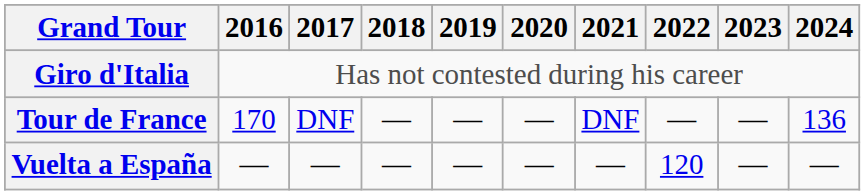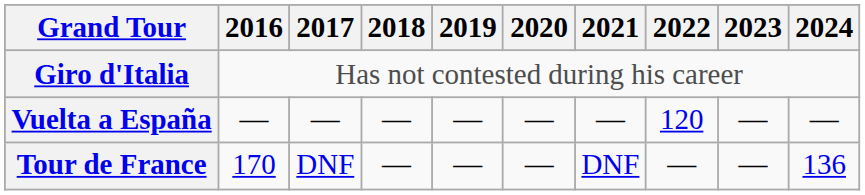rows swapped: Tour de France <-> Vuelta a España
